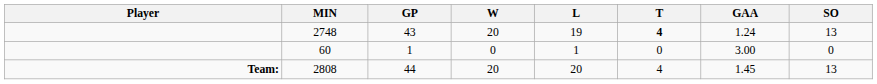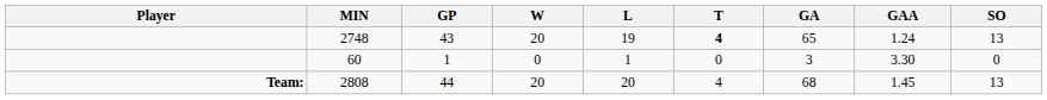+ column: GA | 65 | 3 | 68
60 | GAA: 3.00 -> 3.30
